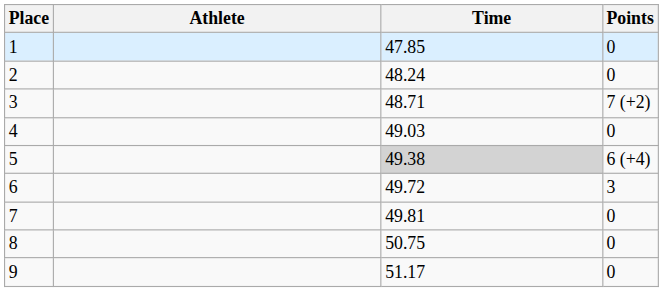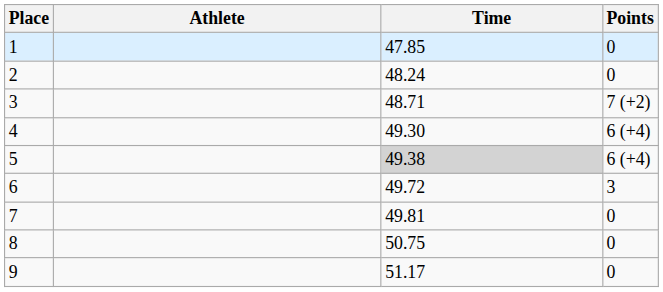4 | Time: 49.03 -> 49.30
4 | Points: 0 -> 6 (+4)
